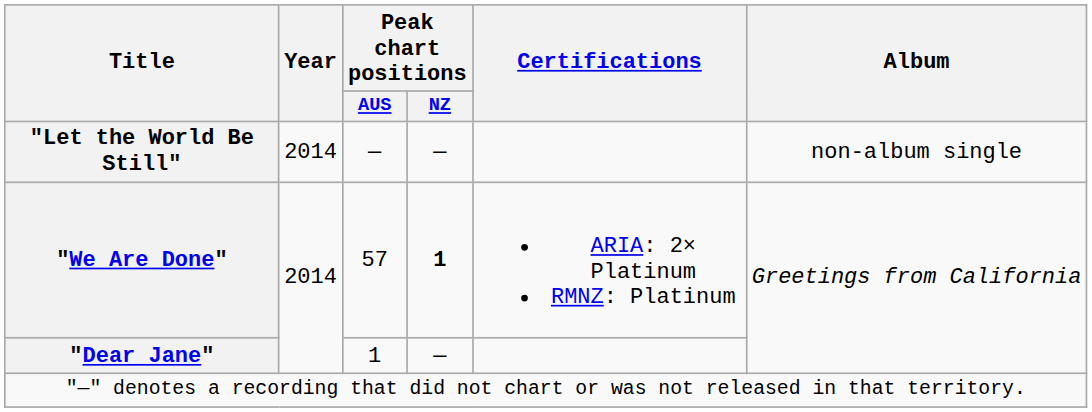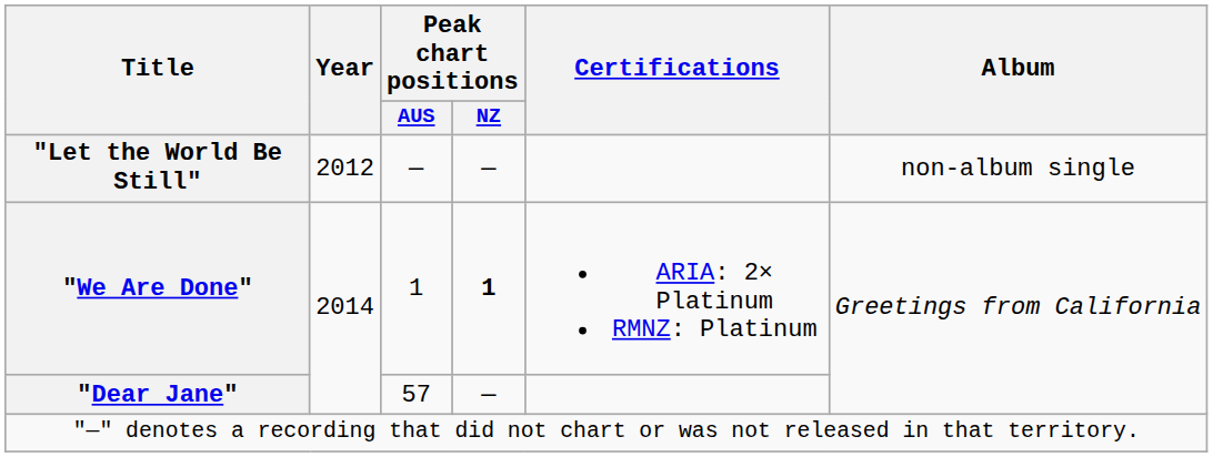"Let the World Be Still" | Year: 2014 -> 2012
"We Are Done" | Peak chart positions / AUS: 57 -> 1
"Dear Jane" | Peak chart positions / AUS: 1 -> 57
